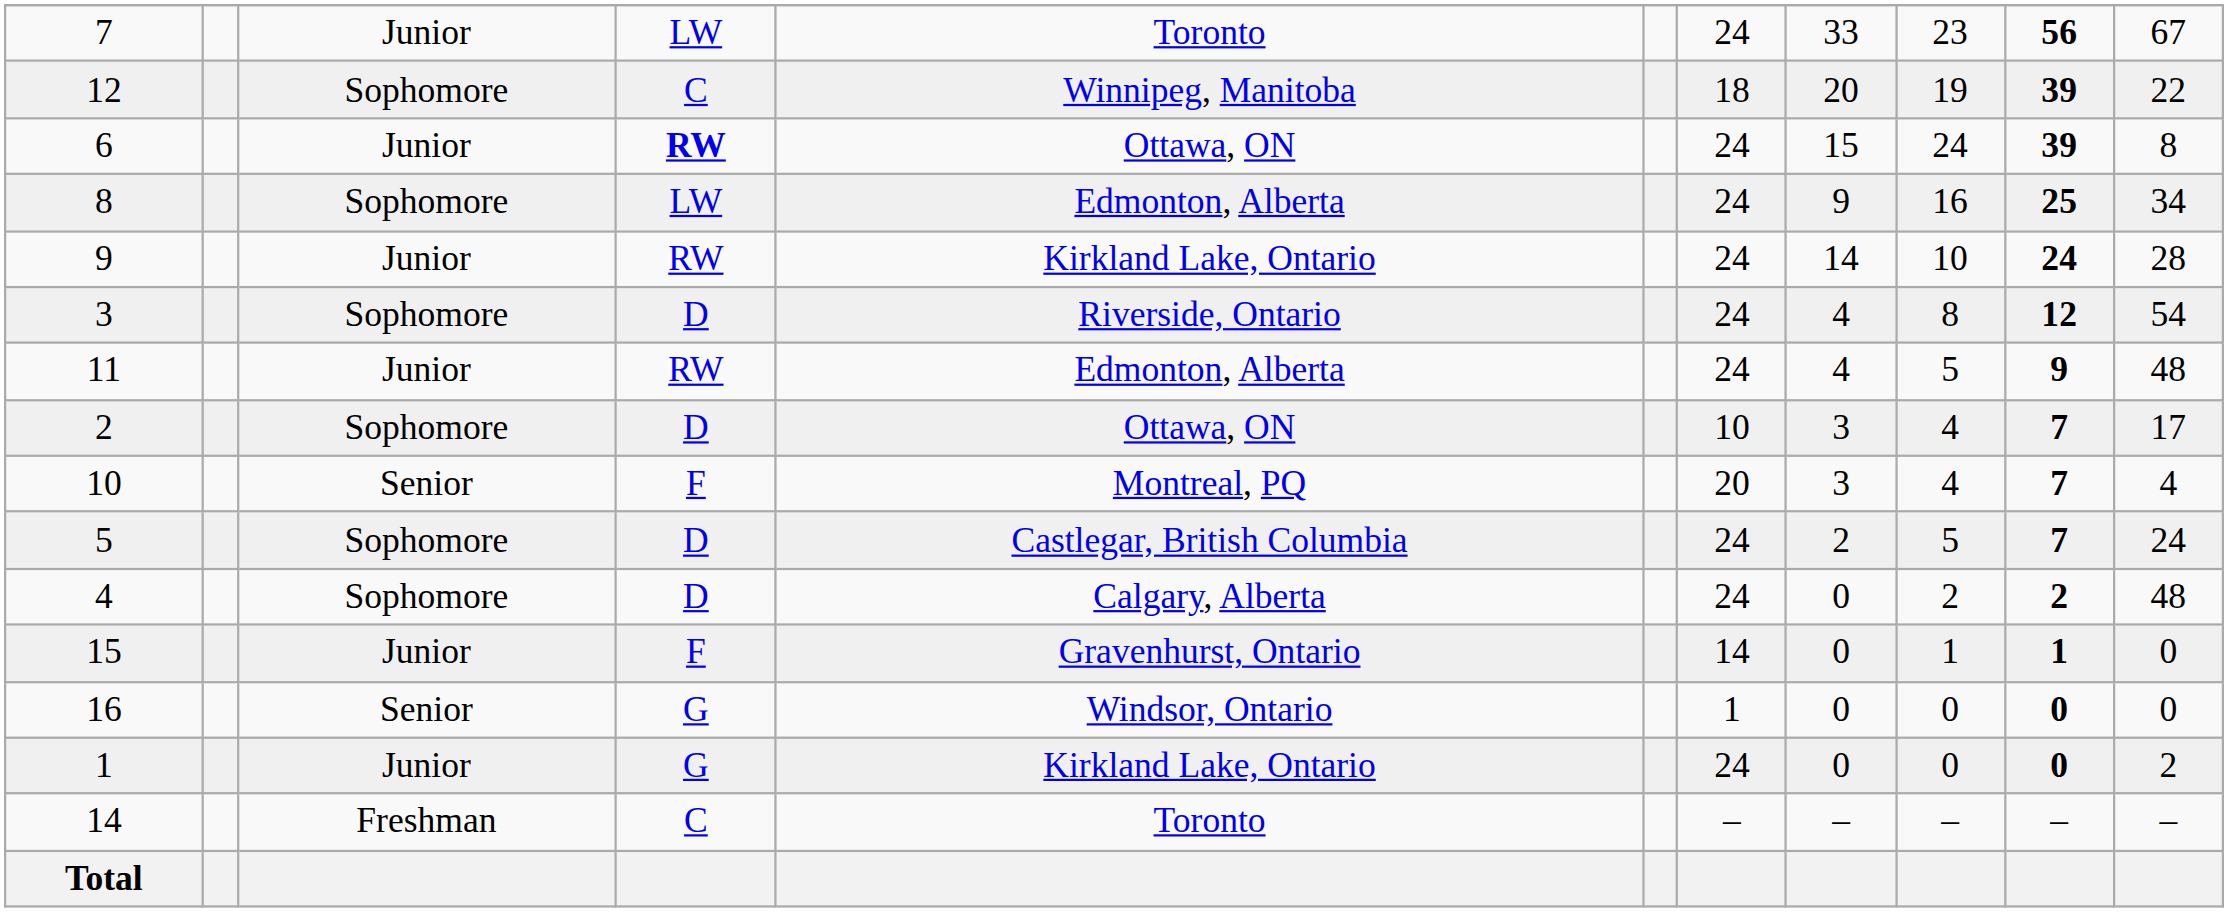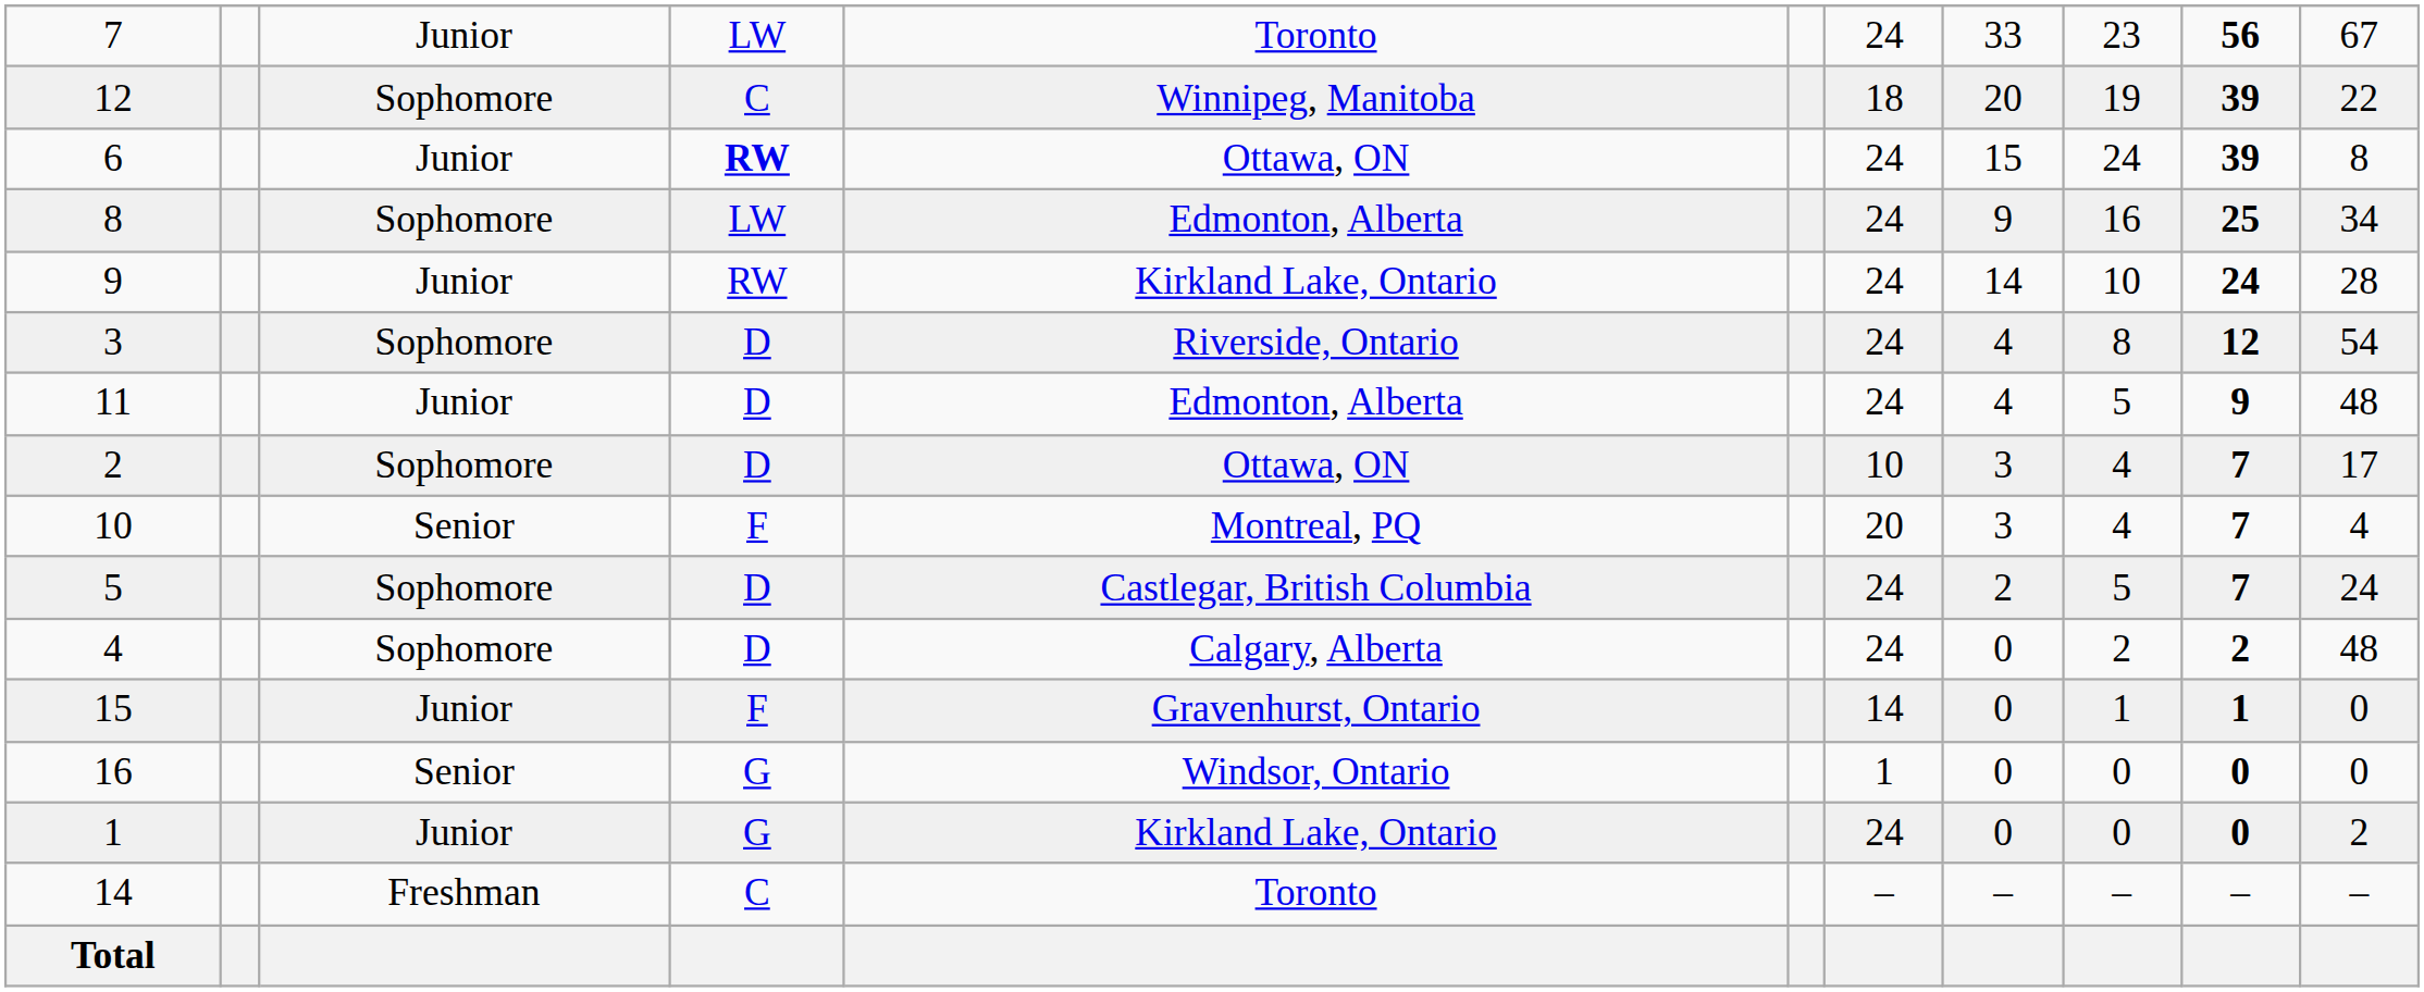11 | column 4: RW -> D
